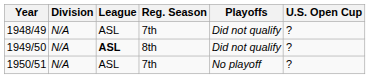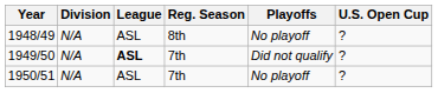1948/49 | Reg. Season: 7th -> 8th
1948/49 | Playoffs: Did not qualify -> No playoff
1949/50 | Reg. Season: 8th -> 7th
